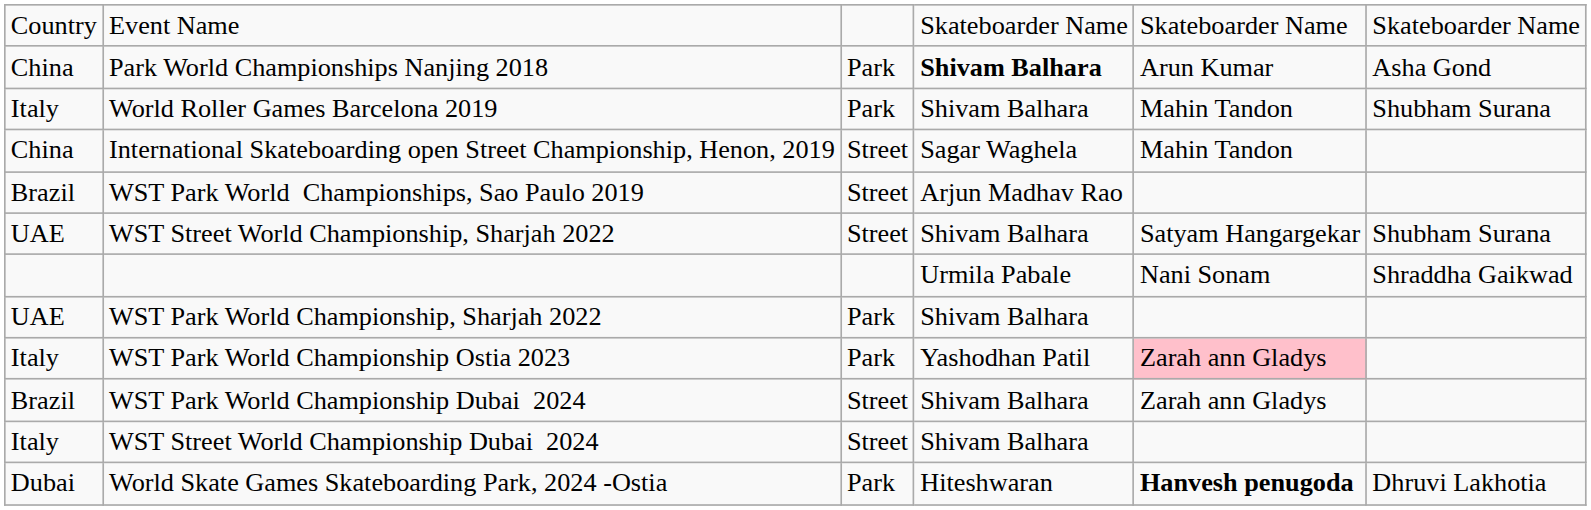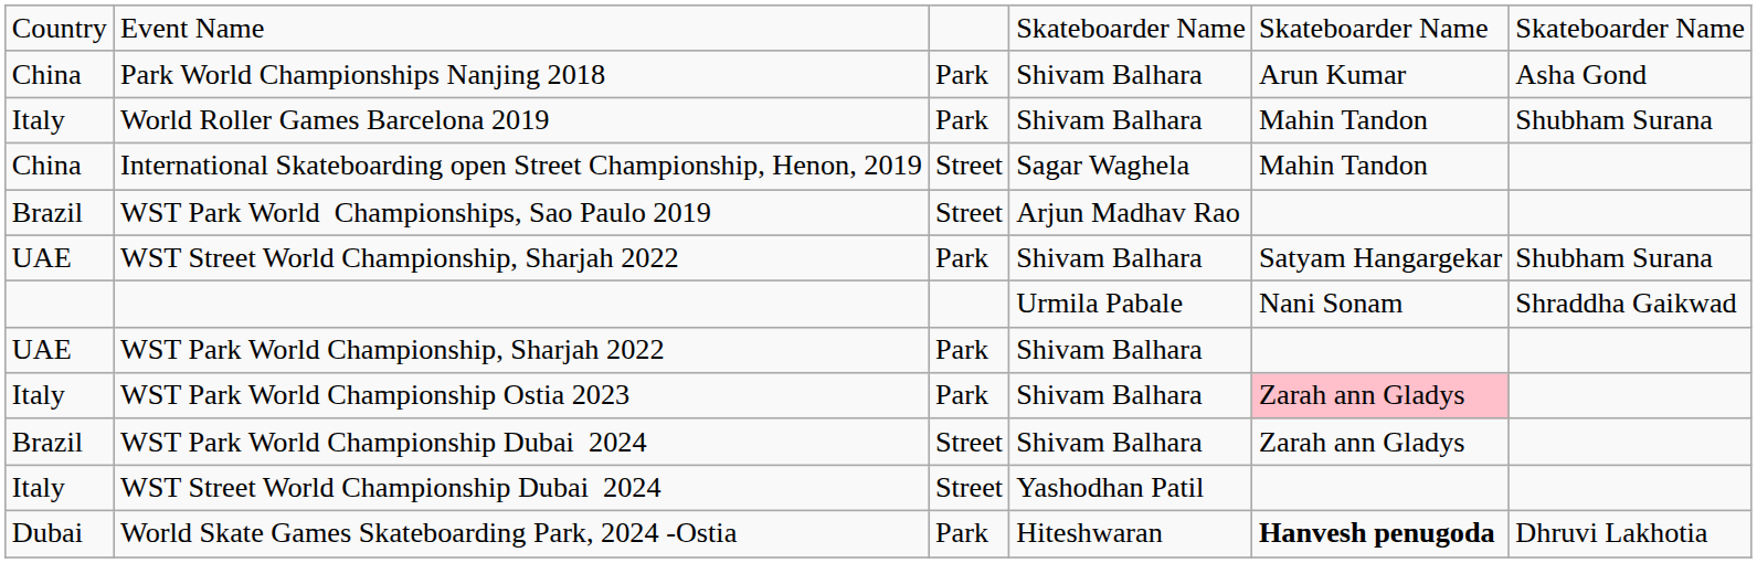Park World Championships Nanjing 2018 | column 4: bold -> normal
WST Street World Championship, Sharjah 2022 | column 3: Street -> Park
WST Park World Championship Ostia 2023 | column 4: Yashodhan Patil -> Shivam Balhara
WST Street World Championship Dubai 2024 | column 4: Shivam Balhara -> Yashodhan Patil
